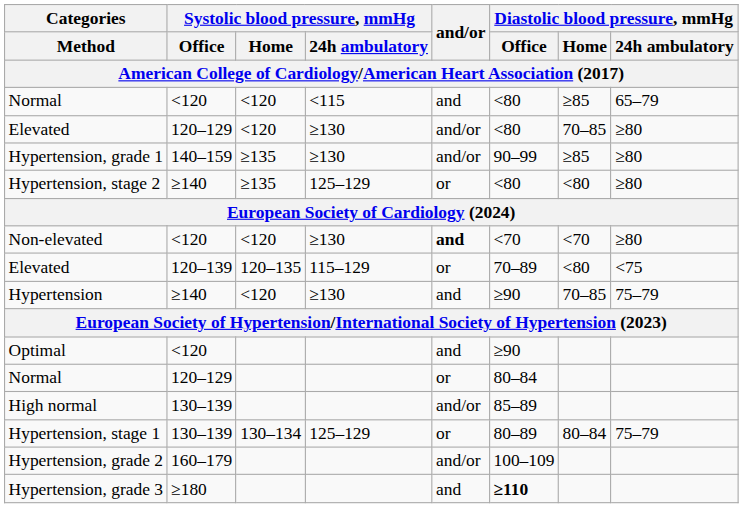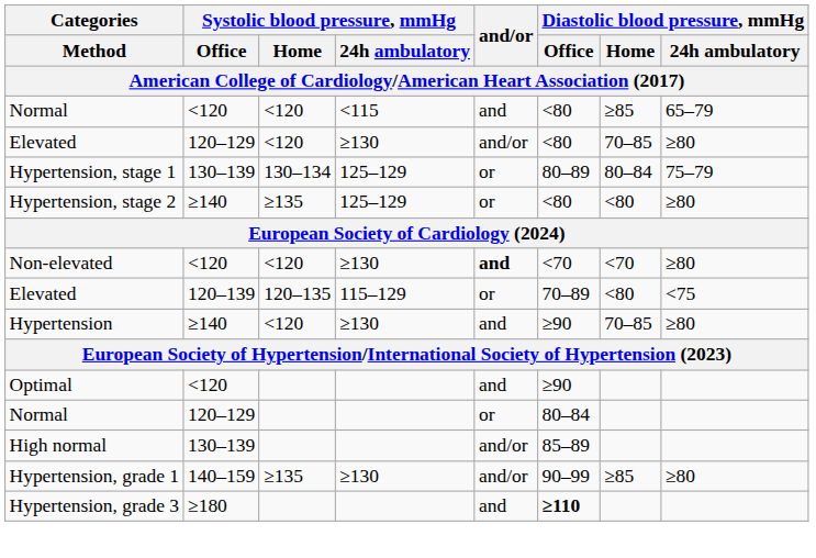rows swapped: Hypertension, stage 1 <-> Hypertension, grade 1
Hypertension | Diastolic blood pressure, mmHg / 24h ambulatory: 75–79 -> ≥80
- row: Hypertension, grade 2 | 160–179 | and/or | 100–109
